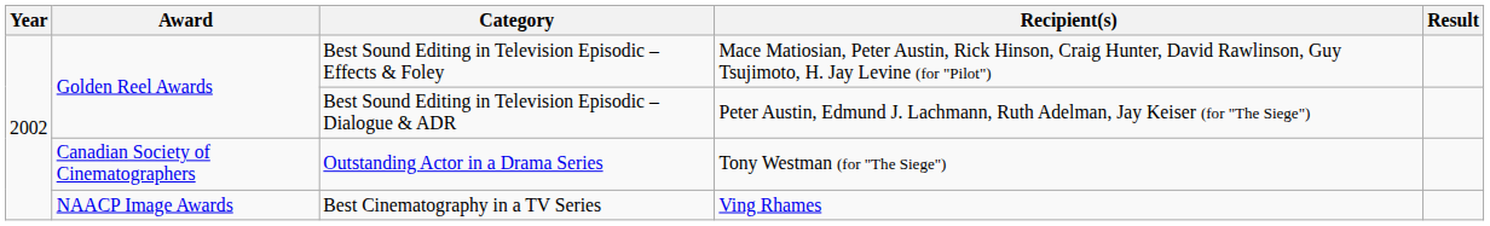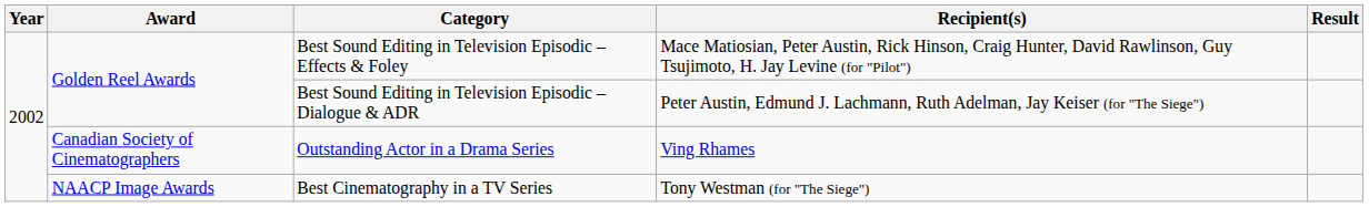Outstanding Actor in a Drama Series | Recipient(s): Tony Westman (for "The Siege") -> Ving Rhames
Best Cinematography in a TV Series | Recipient(s): Ving Rhames -> Tony Westman (for "The Siege")
